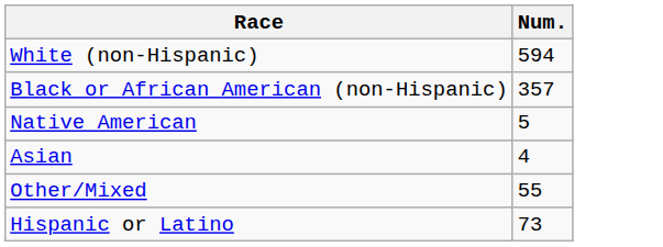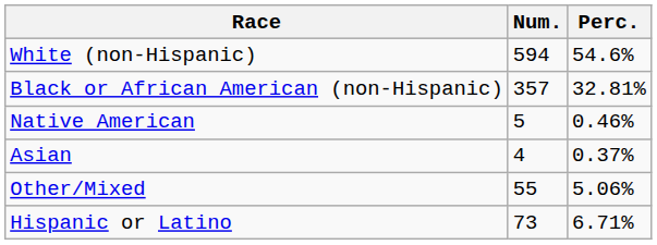+ column: Perc. | 54.6% | 32.81% | 0.46% | 0.37% | 5.06% | 6.71%
